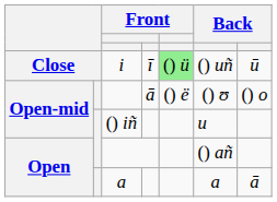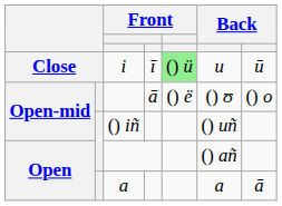i | column 6: () uñ -> u
() iñ | column 6: u -> () uñ
